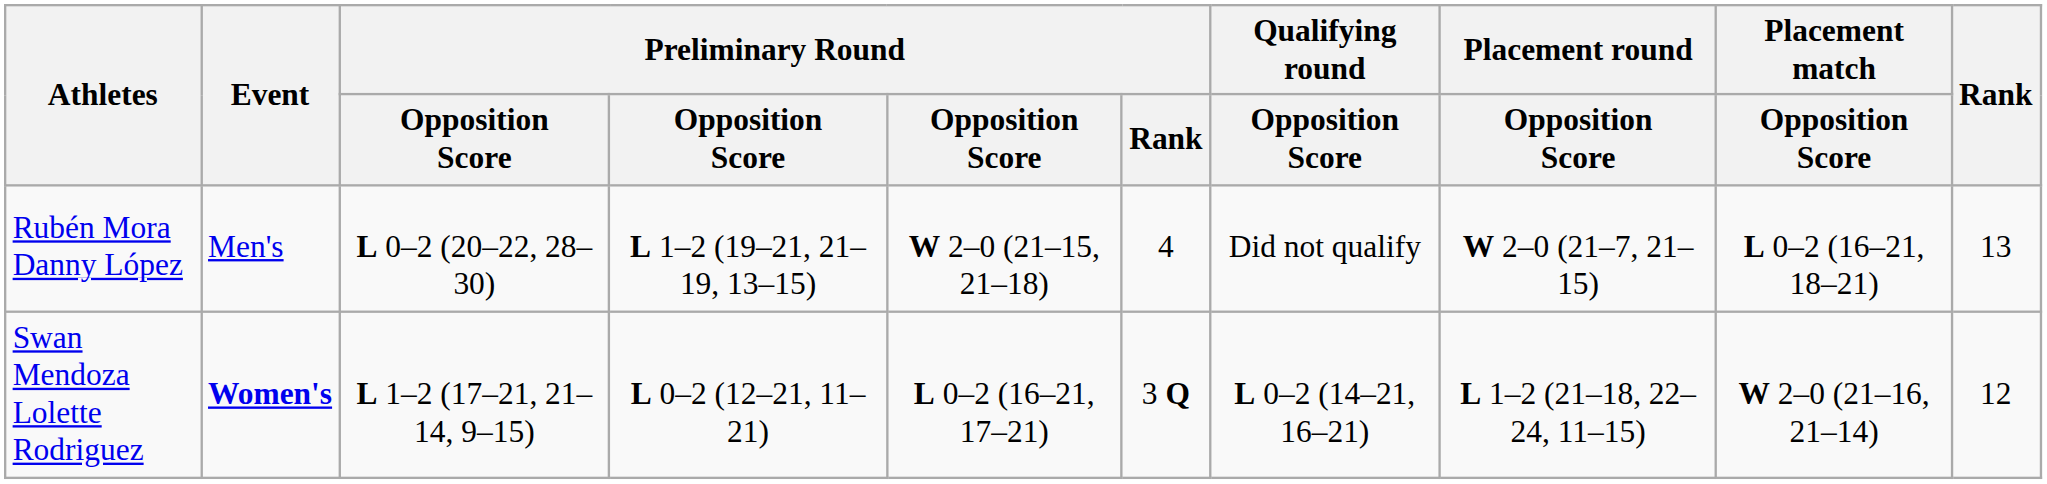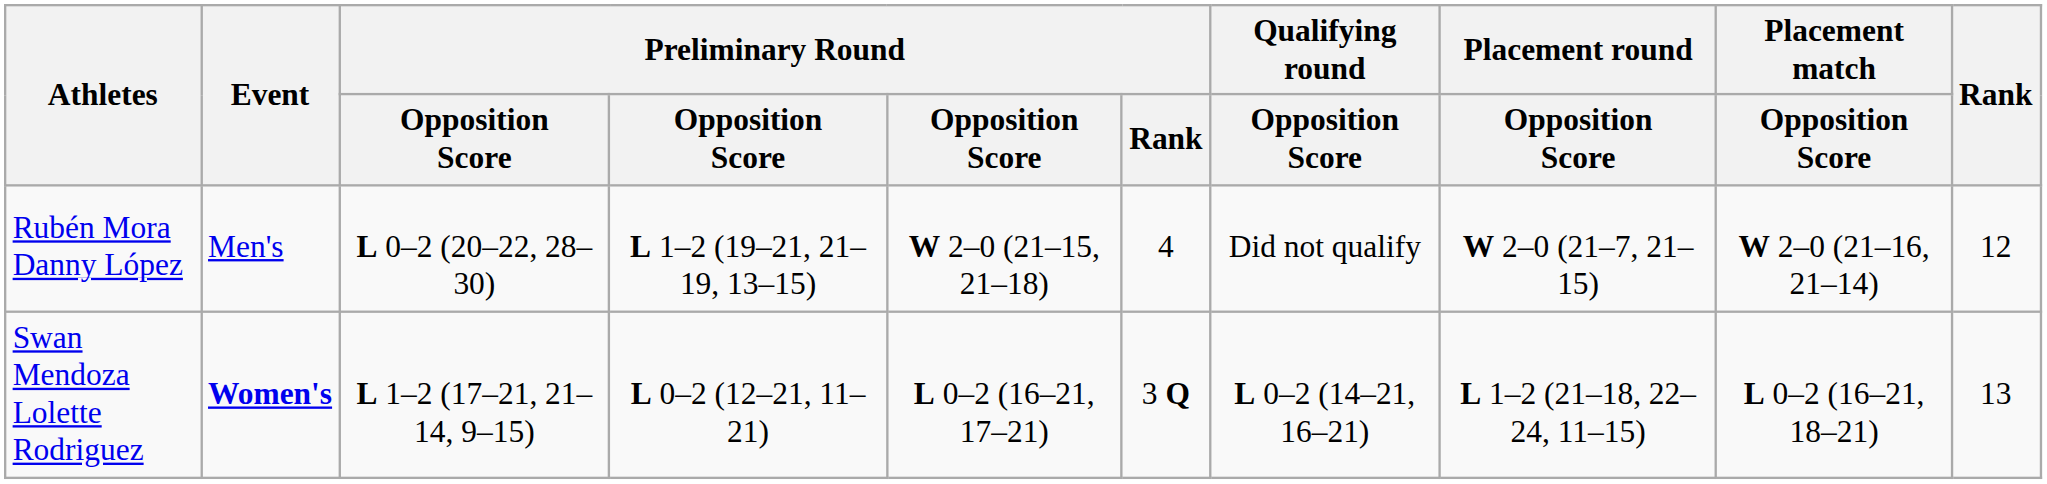Rubén Mora Danny López | Placement match / Opposition Score: L 0–2 (16–21, 18–21) -> W 2–0 (21–16, 21–14)
Rubén Mora Danny López | Rank: 13 -> 12
Swan Mendoza Lolette Rodriguez | Placement match / Opposition Score: W 2–0 (21–16, 21–14) -> L 0–2 (16–21, 18–21)
Swan Mendoza Lolette Rodriguez | Rank: 12 -> 13
